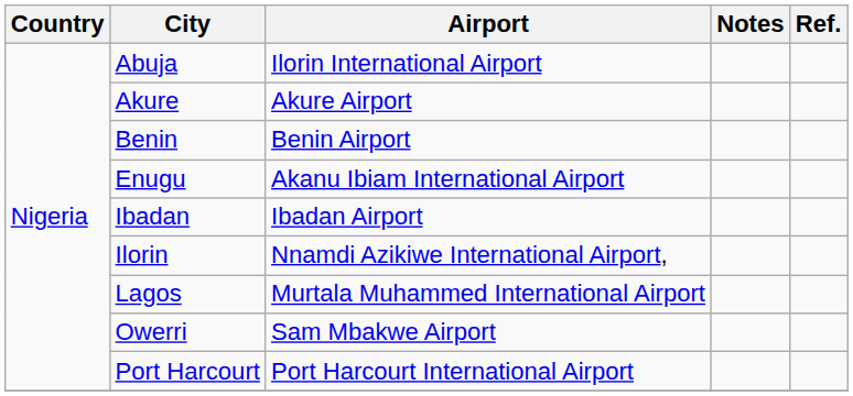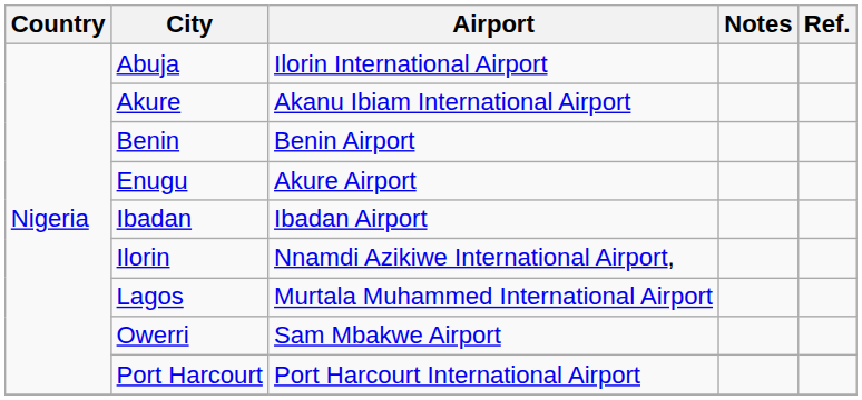Akure | Airport: Akure Airport -> Akanu Ibiam International Airport
Enugu | Airport: Akanu Ibiam International Airport -> Akure Airport
